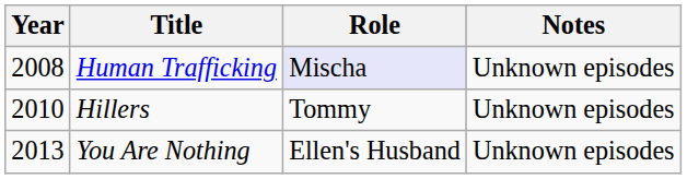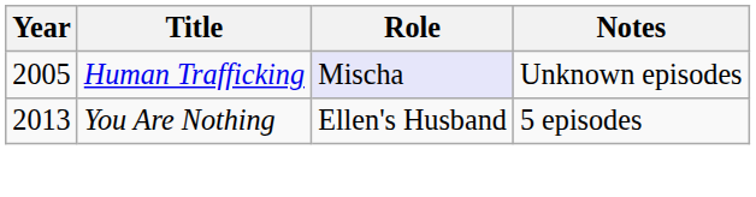Human Trafficking | Year: 2008 -> 2005
- row: 2010 | Hillers | Tommy | Unknown episodes
You Are Nothing | Notes: Unknown episodes -> 5 episodes
